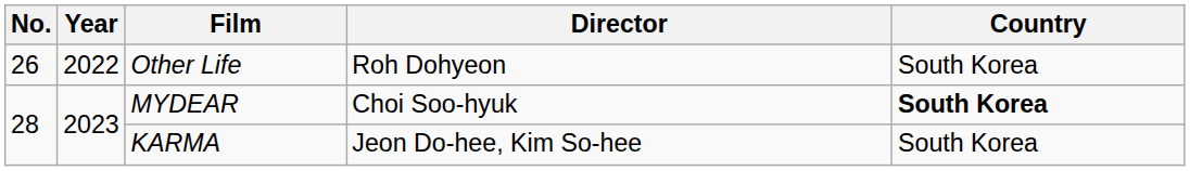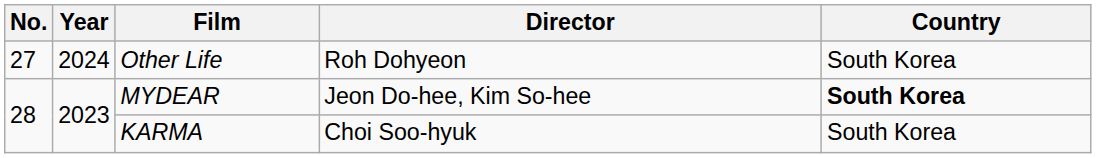Other Life | No.: 26 -> 27
Other Life | Year: 2022 -> 2024
MYDEAR | Director: Choi Soo-hyuk -> Jeon Do-hee, Kim So-hee
KARMA | Director: Jeon Do-hee, Kim So-hee -> Choi Soo-hyuk
